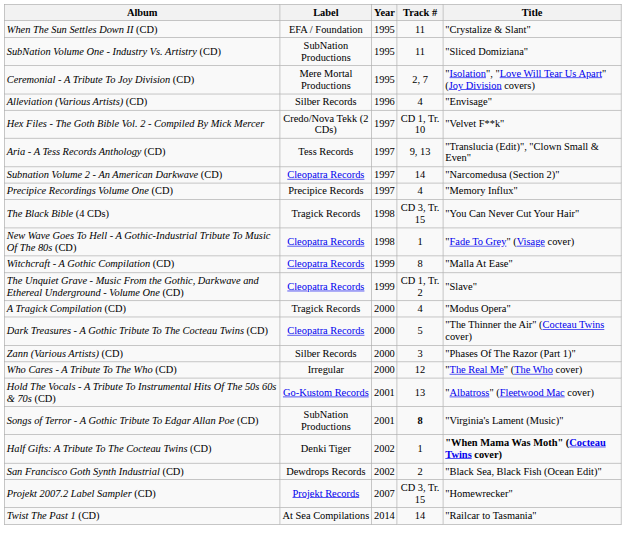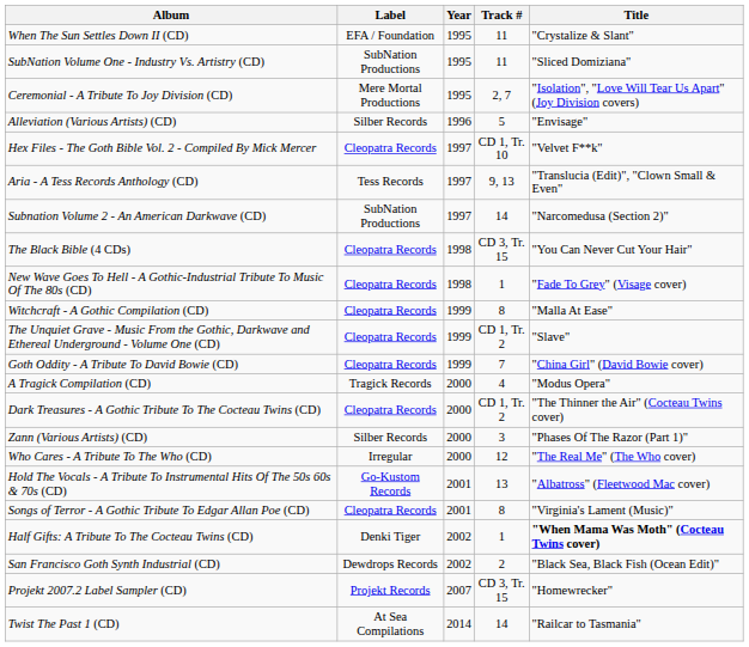Alleviation (Various Artists) (CD) | Track #: 4 -> 5
Hex Files - The Goth Bible Vol. 2 - Compiled By Mick Mercer | Label: Credo/Nova Tekk (2 CDs) -> Cleopatra Records
Subnation Volume 2 - An American Darkwave (CD) | Label: Cleopatra Records -> SubNation Productions
- row: Precipice Recordings Volume One (CD) | Precipice Records | 1997 | 4 | "Memory Influx"
The Black Bible (4 CDs) | Label: Tragick Records -> Cleopatra Records
+ row: Goth Oddity - A Tribute To David Bowie (CD) | Cleopatra Records | 1999 | 7 | "China Girl" (David Bowie cover)
Dark Treasures - A Gothic Tribute To The Cocteau Twins (CD) | Track #: 5 -> CD 1, Tr. 2
Songs of Terror - A Gothic Tribute To Edgar Allan Poe (CD) | Label: SubNation Productions -> Cleopatra Records
Songs of Terror - A Gothic Tribute To Edgar Allan Poe (CD) | Track #: bold -> normal
